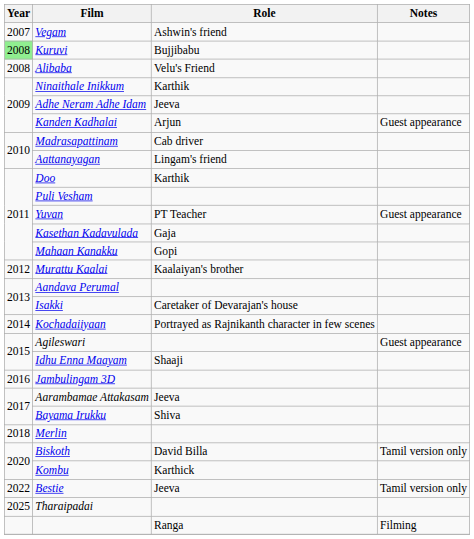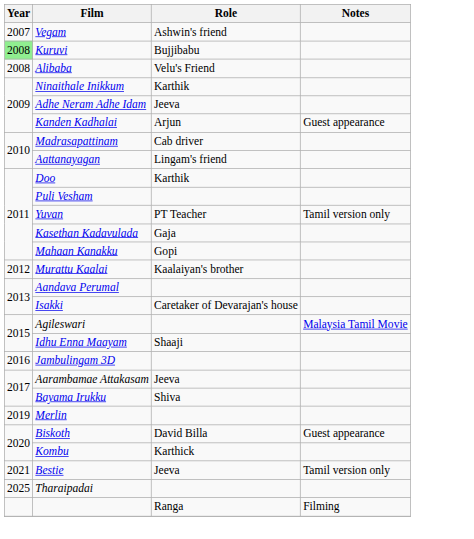Yuvan | Notes: Guest appearance -> Tamil version only
- row: 2014 | Kochadaiiyaan | Portrayed as Rajnikanth character in few scenes
Agileswari | Notes: Guest appearance -> Malaysia Tamil Movie
Merlin | Year: 2018 -> 2019
Biskoth | Notes: Tamil version only -> Guest appearance
Bestie | Year: 2022 -> 2021
